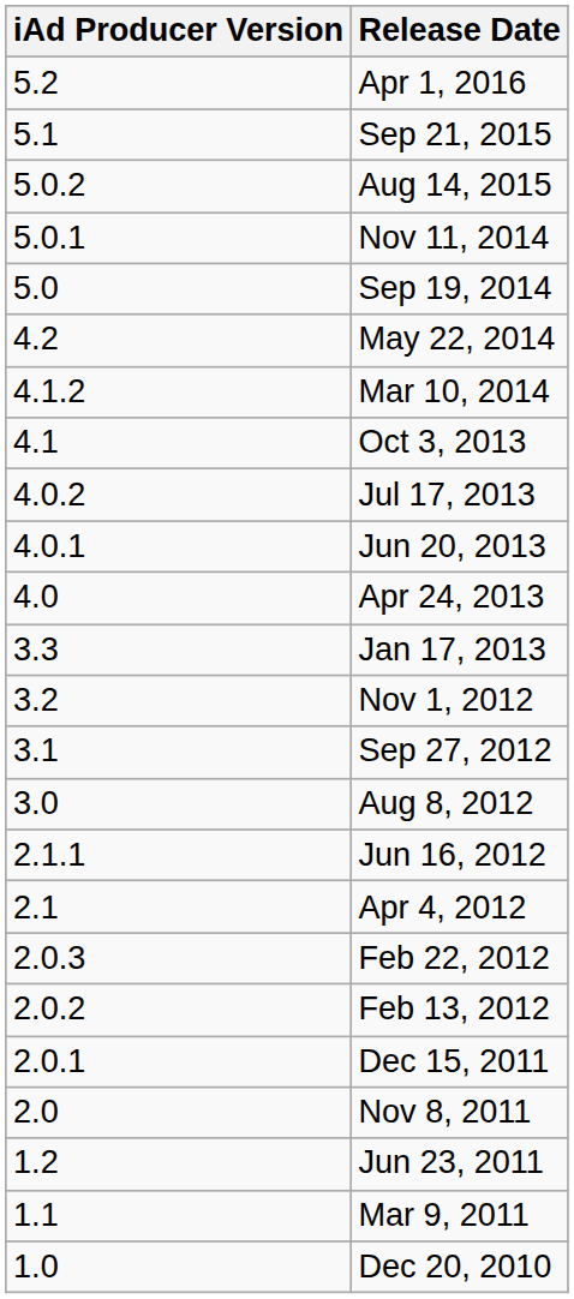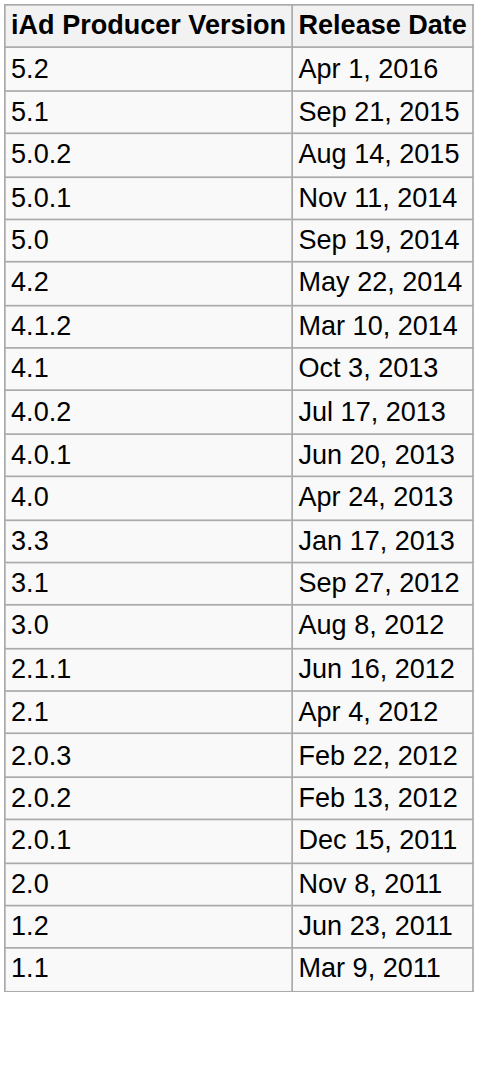- row: 3.2 | Nov 1, 2012
- row: 1.0 | Dec 20, 2010
